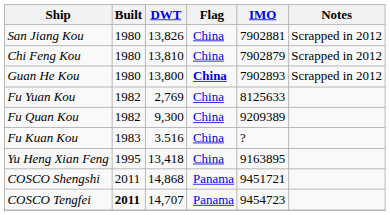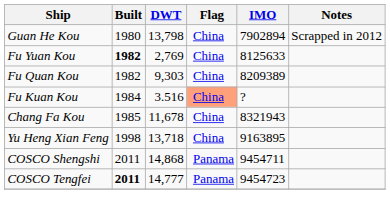- row: San Jiang Kou | 1980 | 13,826 | China | 7902881 | Scrapped in 2012
- row: Chi Feng Kou | 1980 | 13,810 | China | 7902879 | Scrapped in 2012
Guan He Kou | DWT: 13,800 -> 13,798
Guan He Kou | Flag: bold -> normal
Guan He Kou | IMO: 7902893 -> 7902894
Fu Yuan Kou | Built: normal -> bold
Fu Quan Kou | DWT: 9,300 -> 9,303
Fu Quan Kou | IMO: 9209389 -> 8209389
Fu Kuan Kou | Built: 1983 -> 1984
Fu Kuan Kou | Flag: no background -> lightsalmon background
+ row: Chang Fa Kou | 1985 | 11,678 | China | 8321943
Yu Heng Xian Feng | Built: 1995 -> 1998
Yu Heng Xian Feng | DWT: 13,418 -> 13,718
COSCO Shengshi | IMO: 9451721 -> 9454711
COSCO Tengfei | DWT: 14,707 -> 14,777
